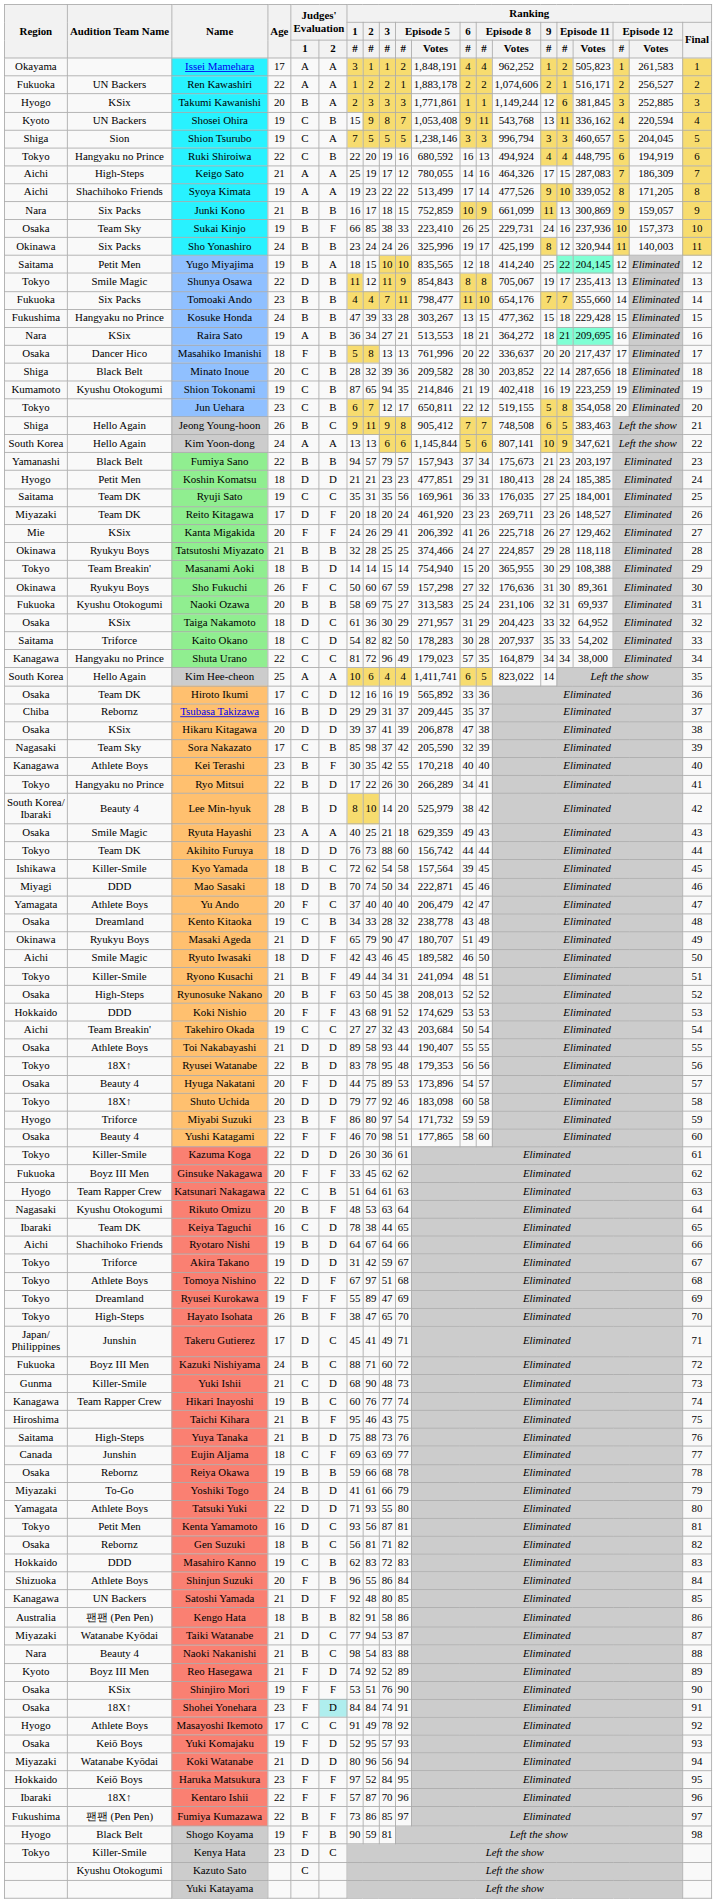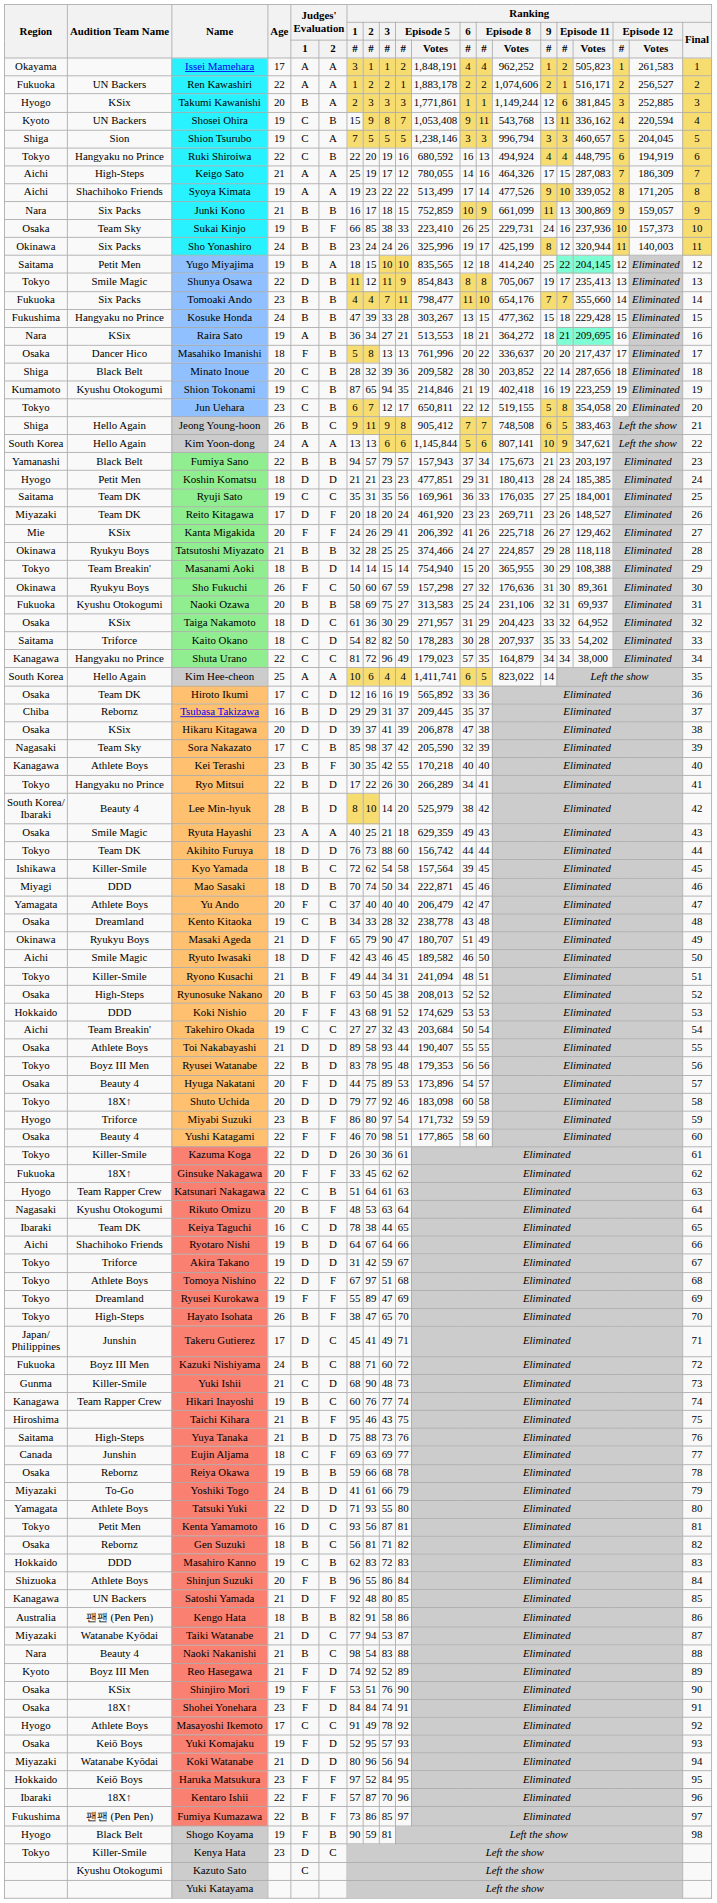Ryusei Watanabe | Audition Team Name: 18X↑ -> Boyz III Men
Ginsuke Nakagawa | Audition Team Name: Boyz III Men -> 18X↑
Shohei Yonehara | Judges' Evaluation / 2: paleturquoise background -> no background
